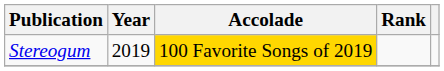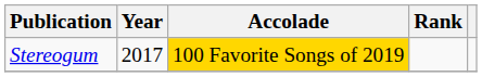Stereogum | Year: 2019 -> 2017
